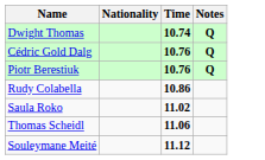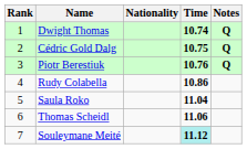+ column: Rank | 1 | 2 | 3 | 4 | 5 | 6 | 7
Cédric Gold Dalg | Time: 10.76 -> 10.75
Saula Roko | Time: 11.02 -> 11.04
Souleymane Meité | Time: no background -> paleturquoise background
